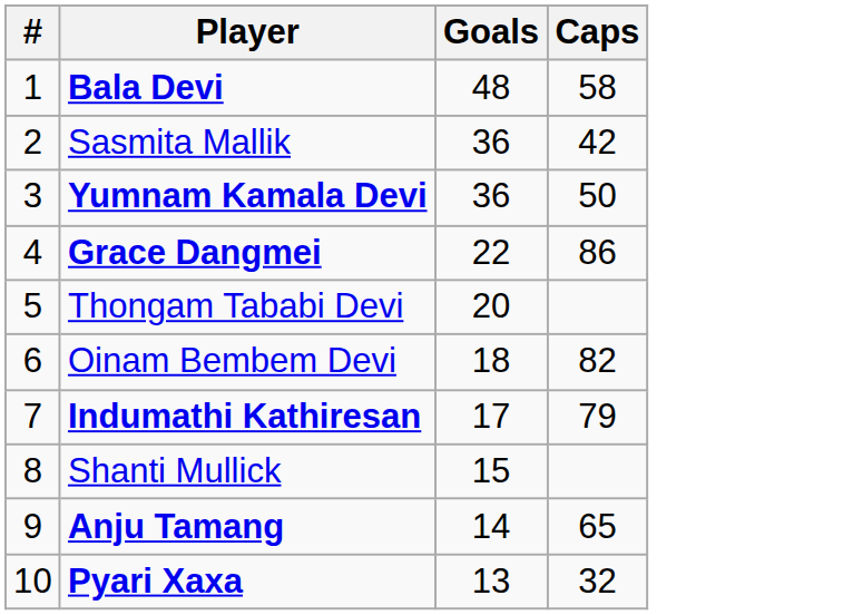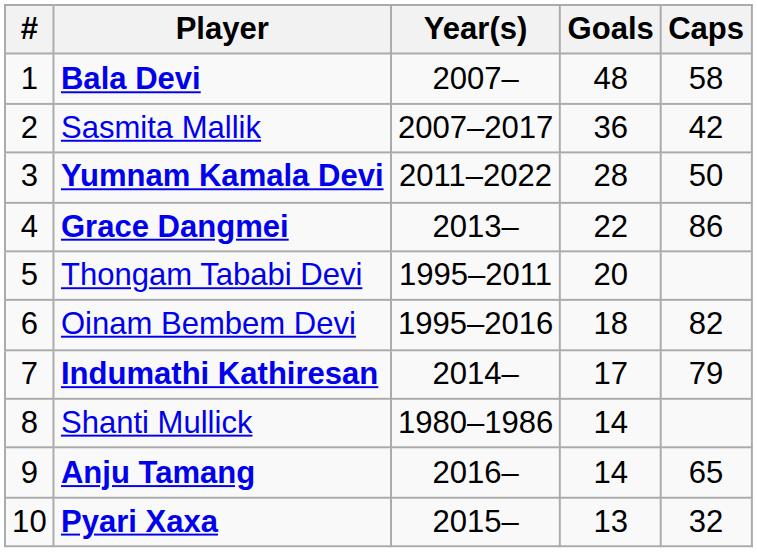+ column: Year(s) | 2007– | 2007–2017 | 2011–2022 | 2013– | 1995–2011 | 1995–2016 | 2014– | 1980–1986 | 2016– | 2015–
Yumnam Kamala Devi | Goals: 36 -> 28
Shanti Mullick | Goals: 15 -> 14
